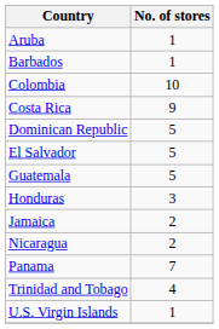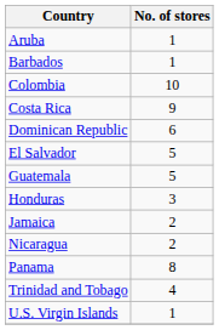Dominican Republic | No. of stores: 5 -> 6
Panama | No. of stores: 7 -> 8
